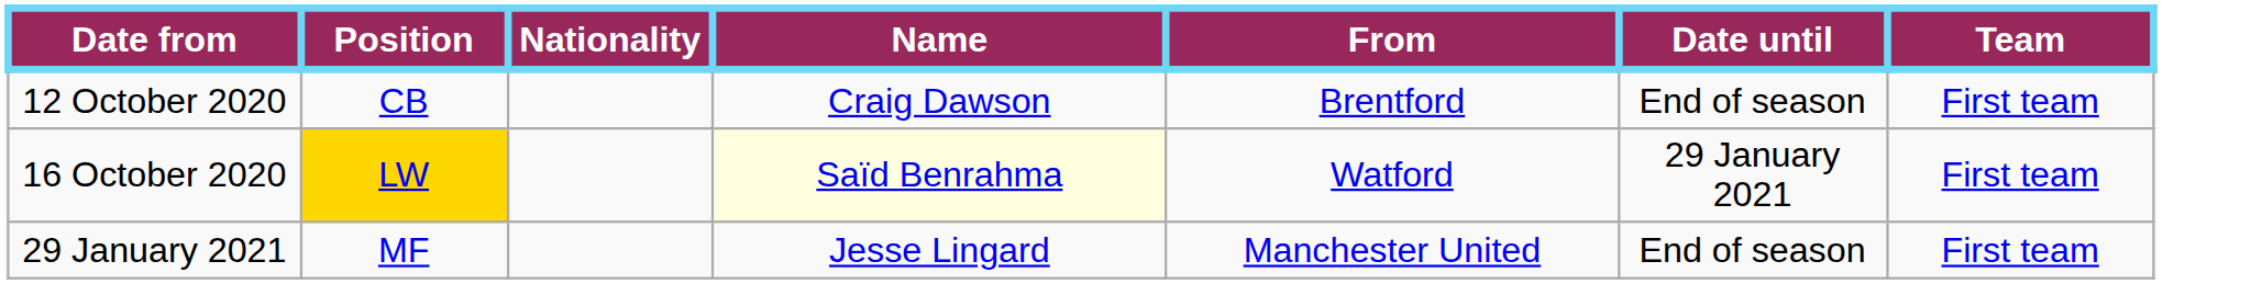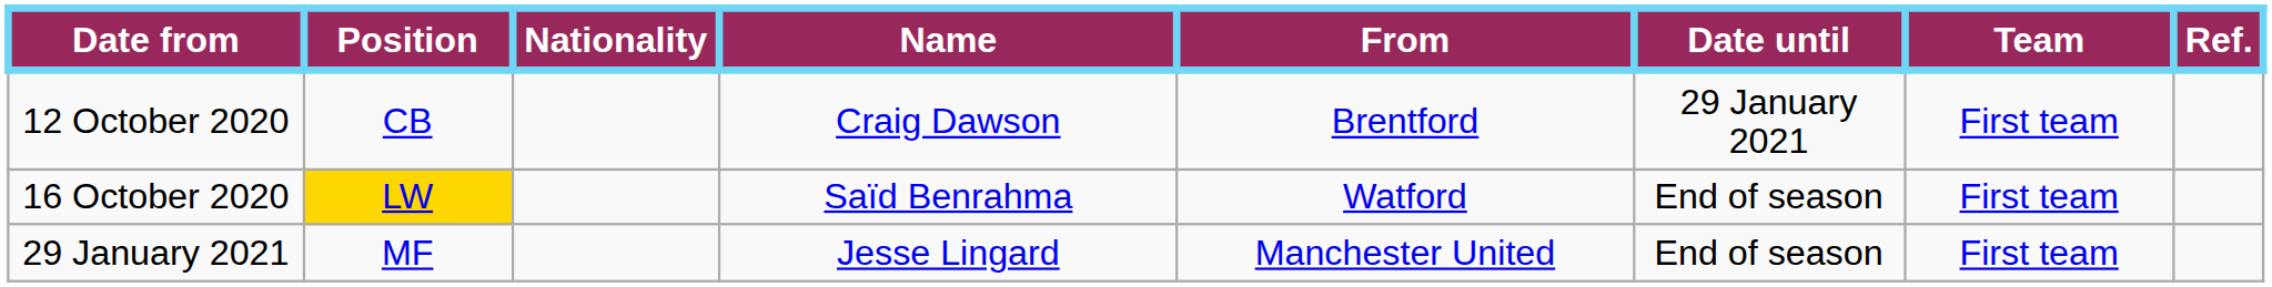+ column: Ref.
12 October 2020 | Date until: End of season -> 29 January 2021
16 October 2020 | Name: lightyellow background -> no background
16 October 2020 | Date until: 29 January 2021 -> End of season
